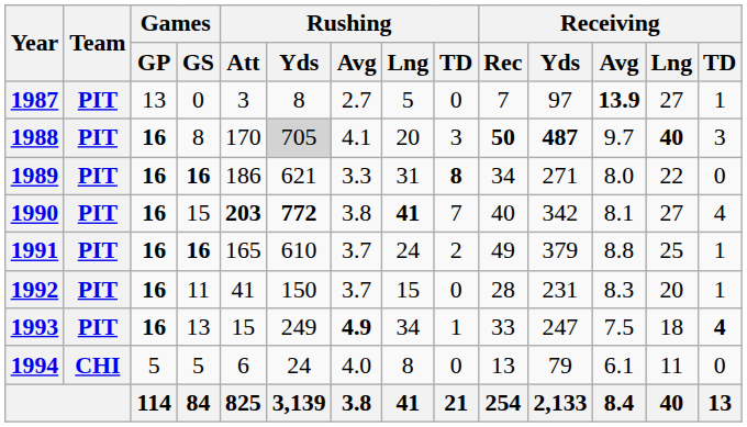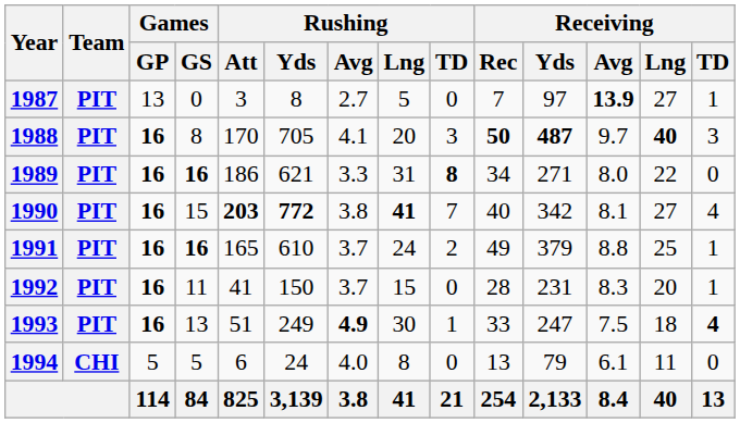1988 | Rushing / Yds: lightgrey background -> no background
1993 | Rushing / Att: 15 -> 51
1993 | Rushing / Lng: 34 -> 30
